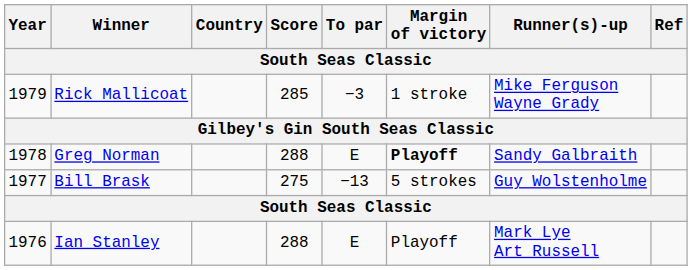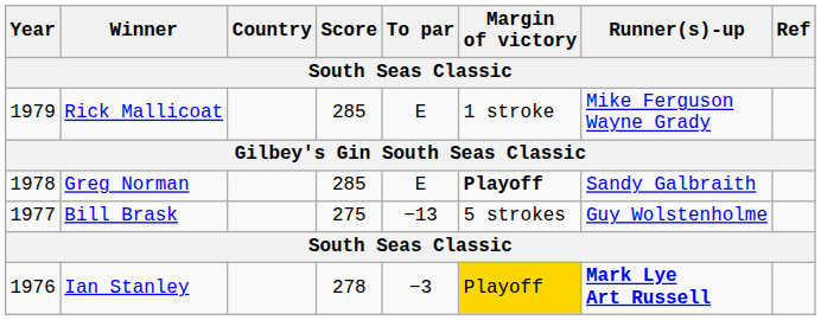Rick Mallicoat | To par: −3 -> E
Greg Norman | Score: 288 -> 285
Ian Stanley | Score: 288 -> 278
Ian Stanley | To par: E -> −3
Ian Stanley | Margin of victory: no background -> gold background
Ian Stanley | Runner(s)-up: normal -> bold
